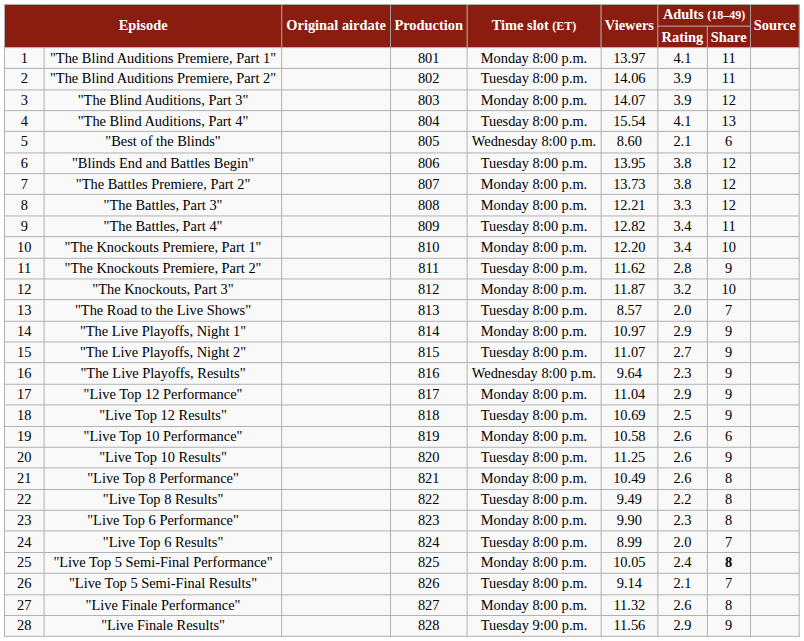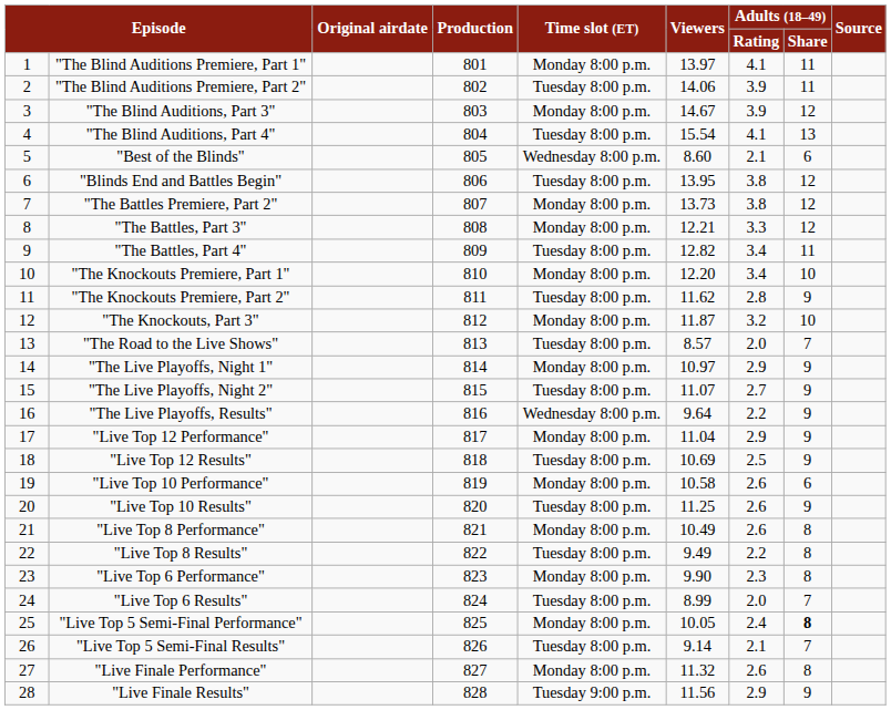"The Blind Auditions, Part 3" | Viewers: 14.07 -> 14.67
"The Live Playoffs, Results" | Adults (18–49) / Rating: 2.3 -> 2.2
